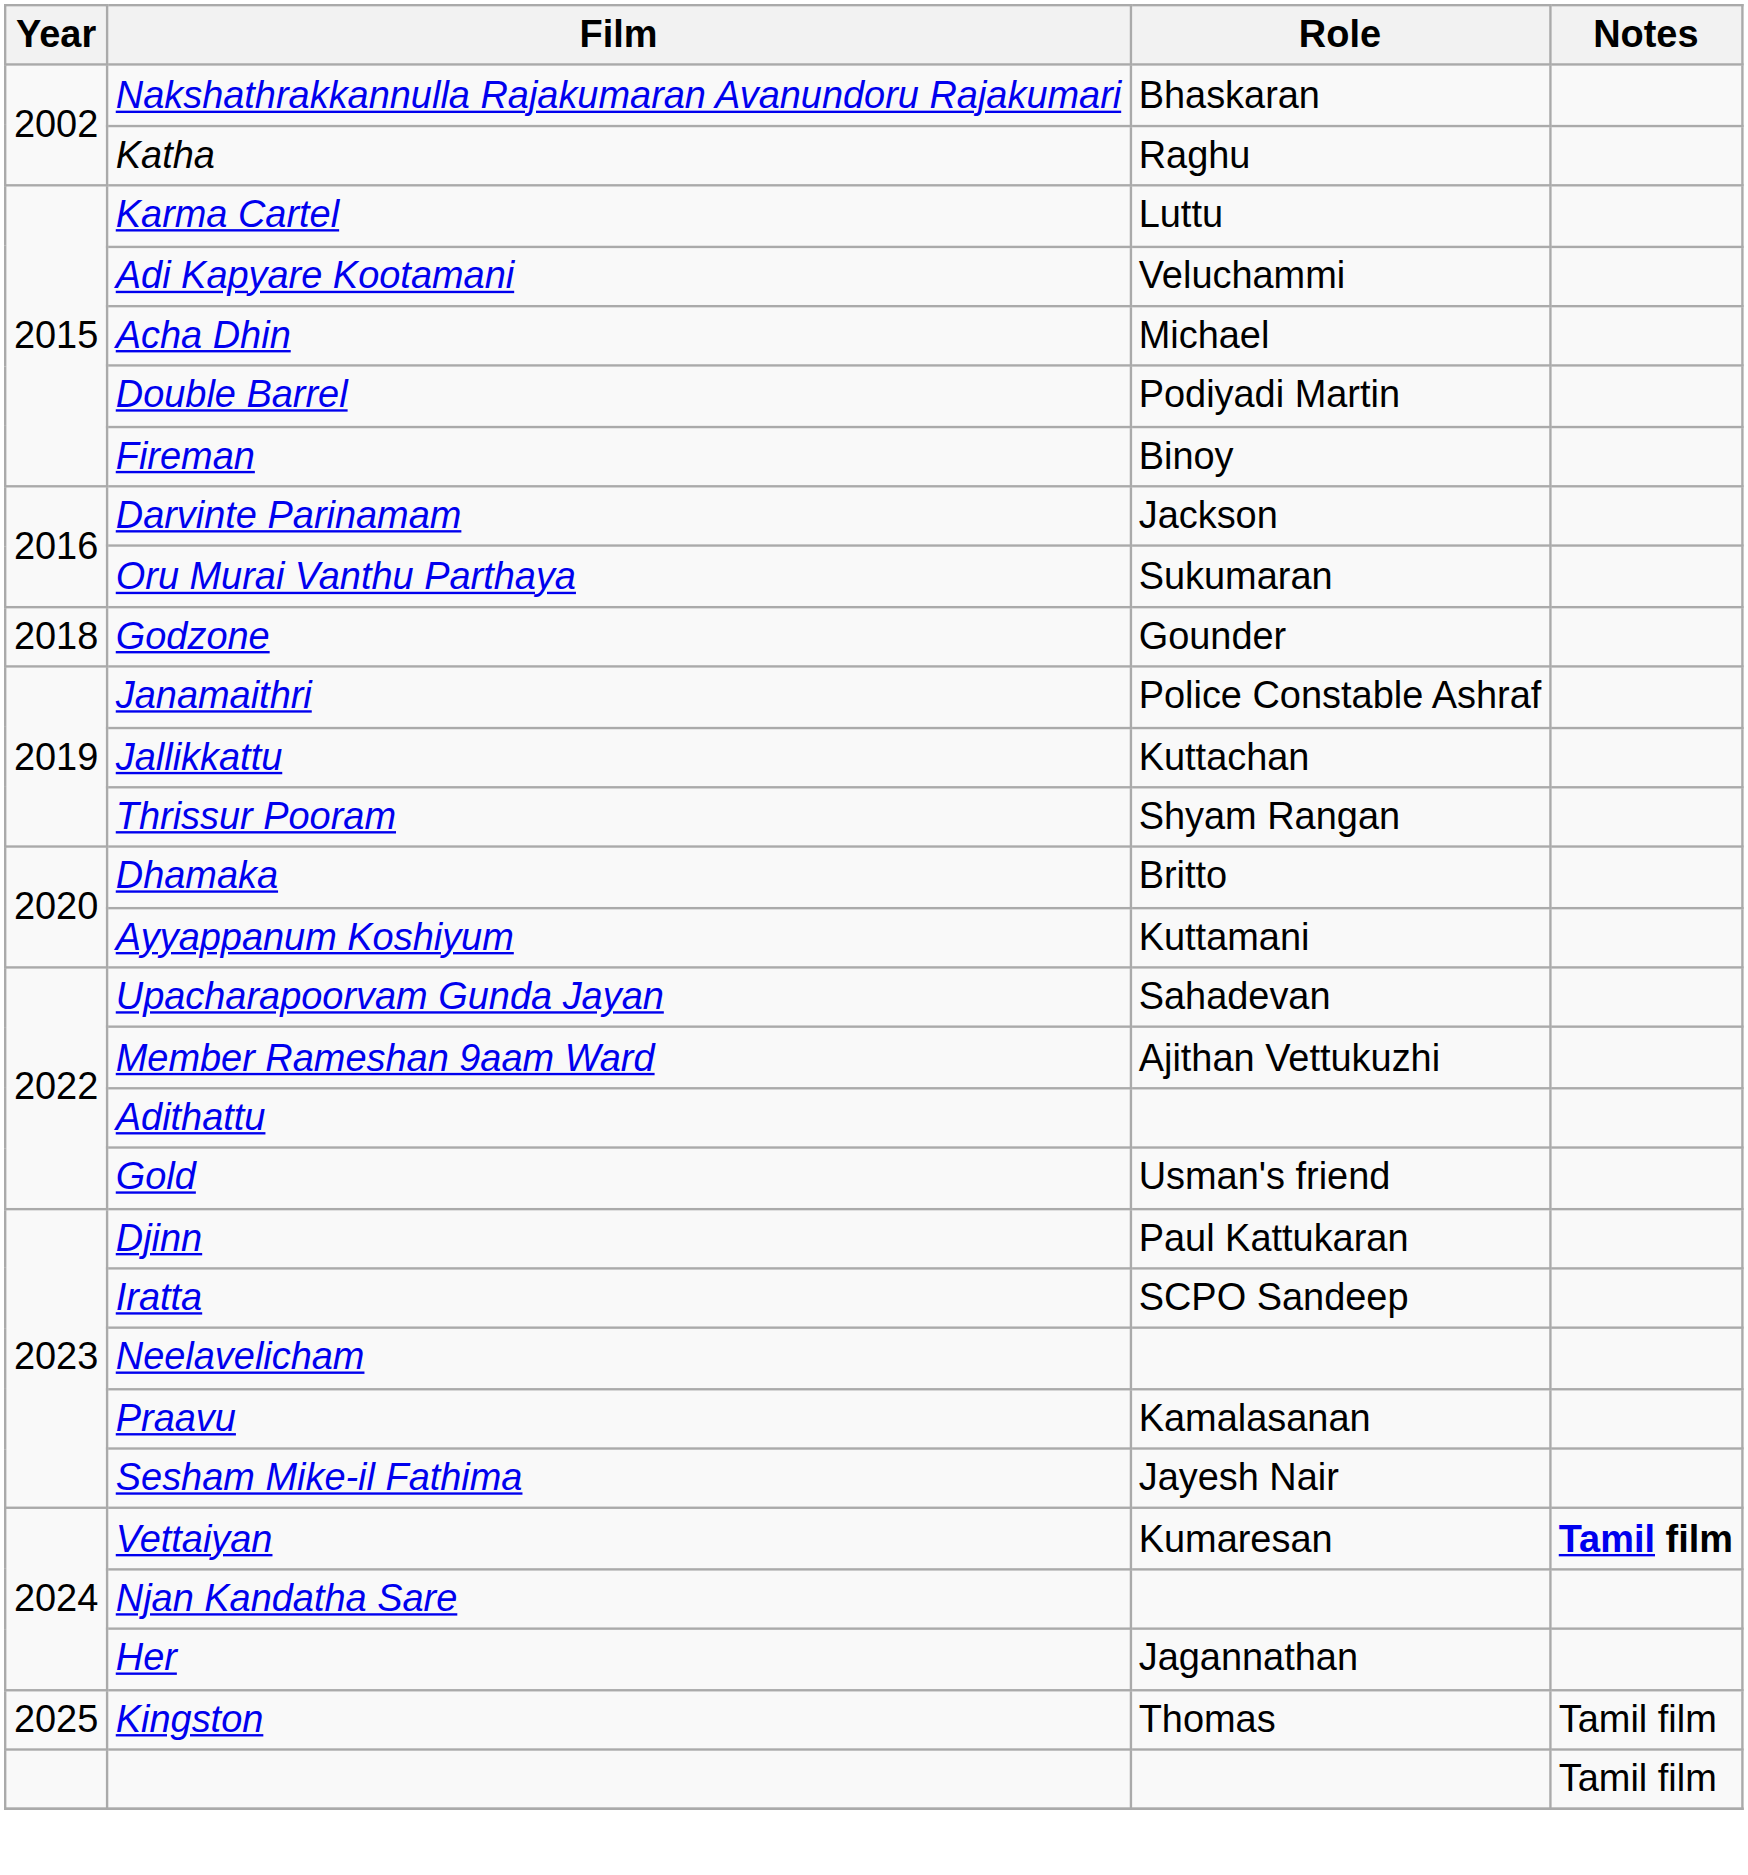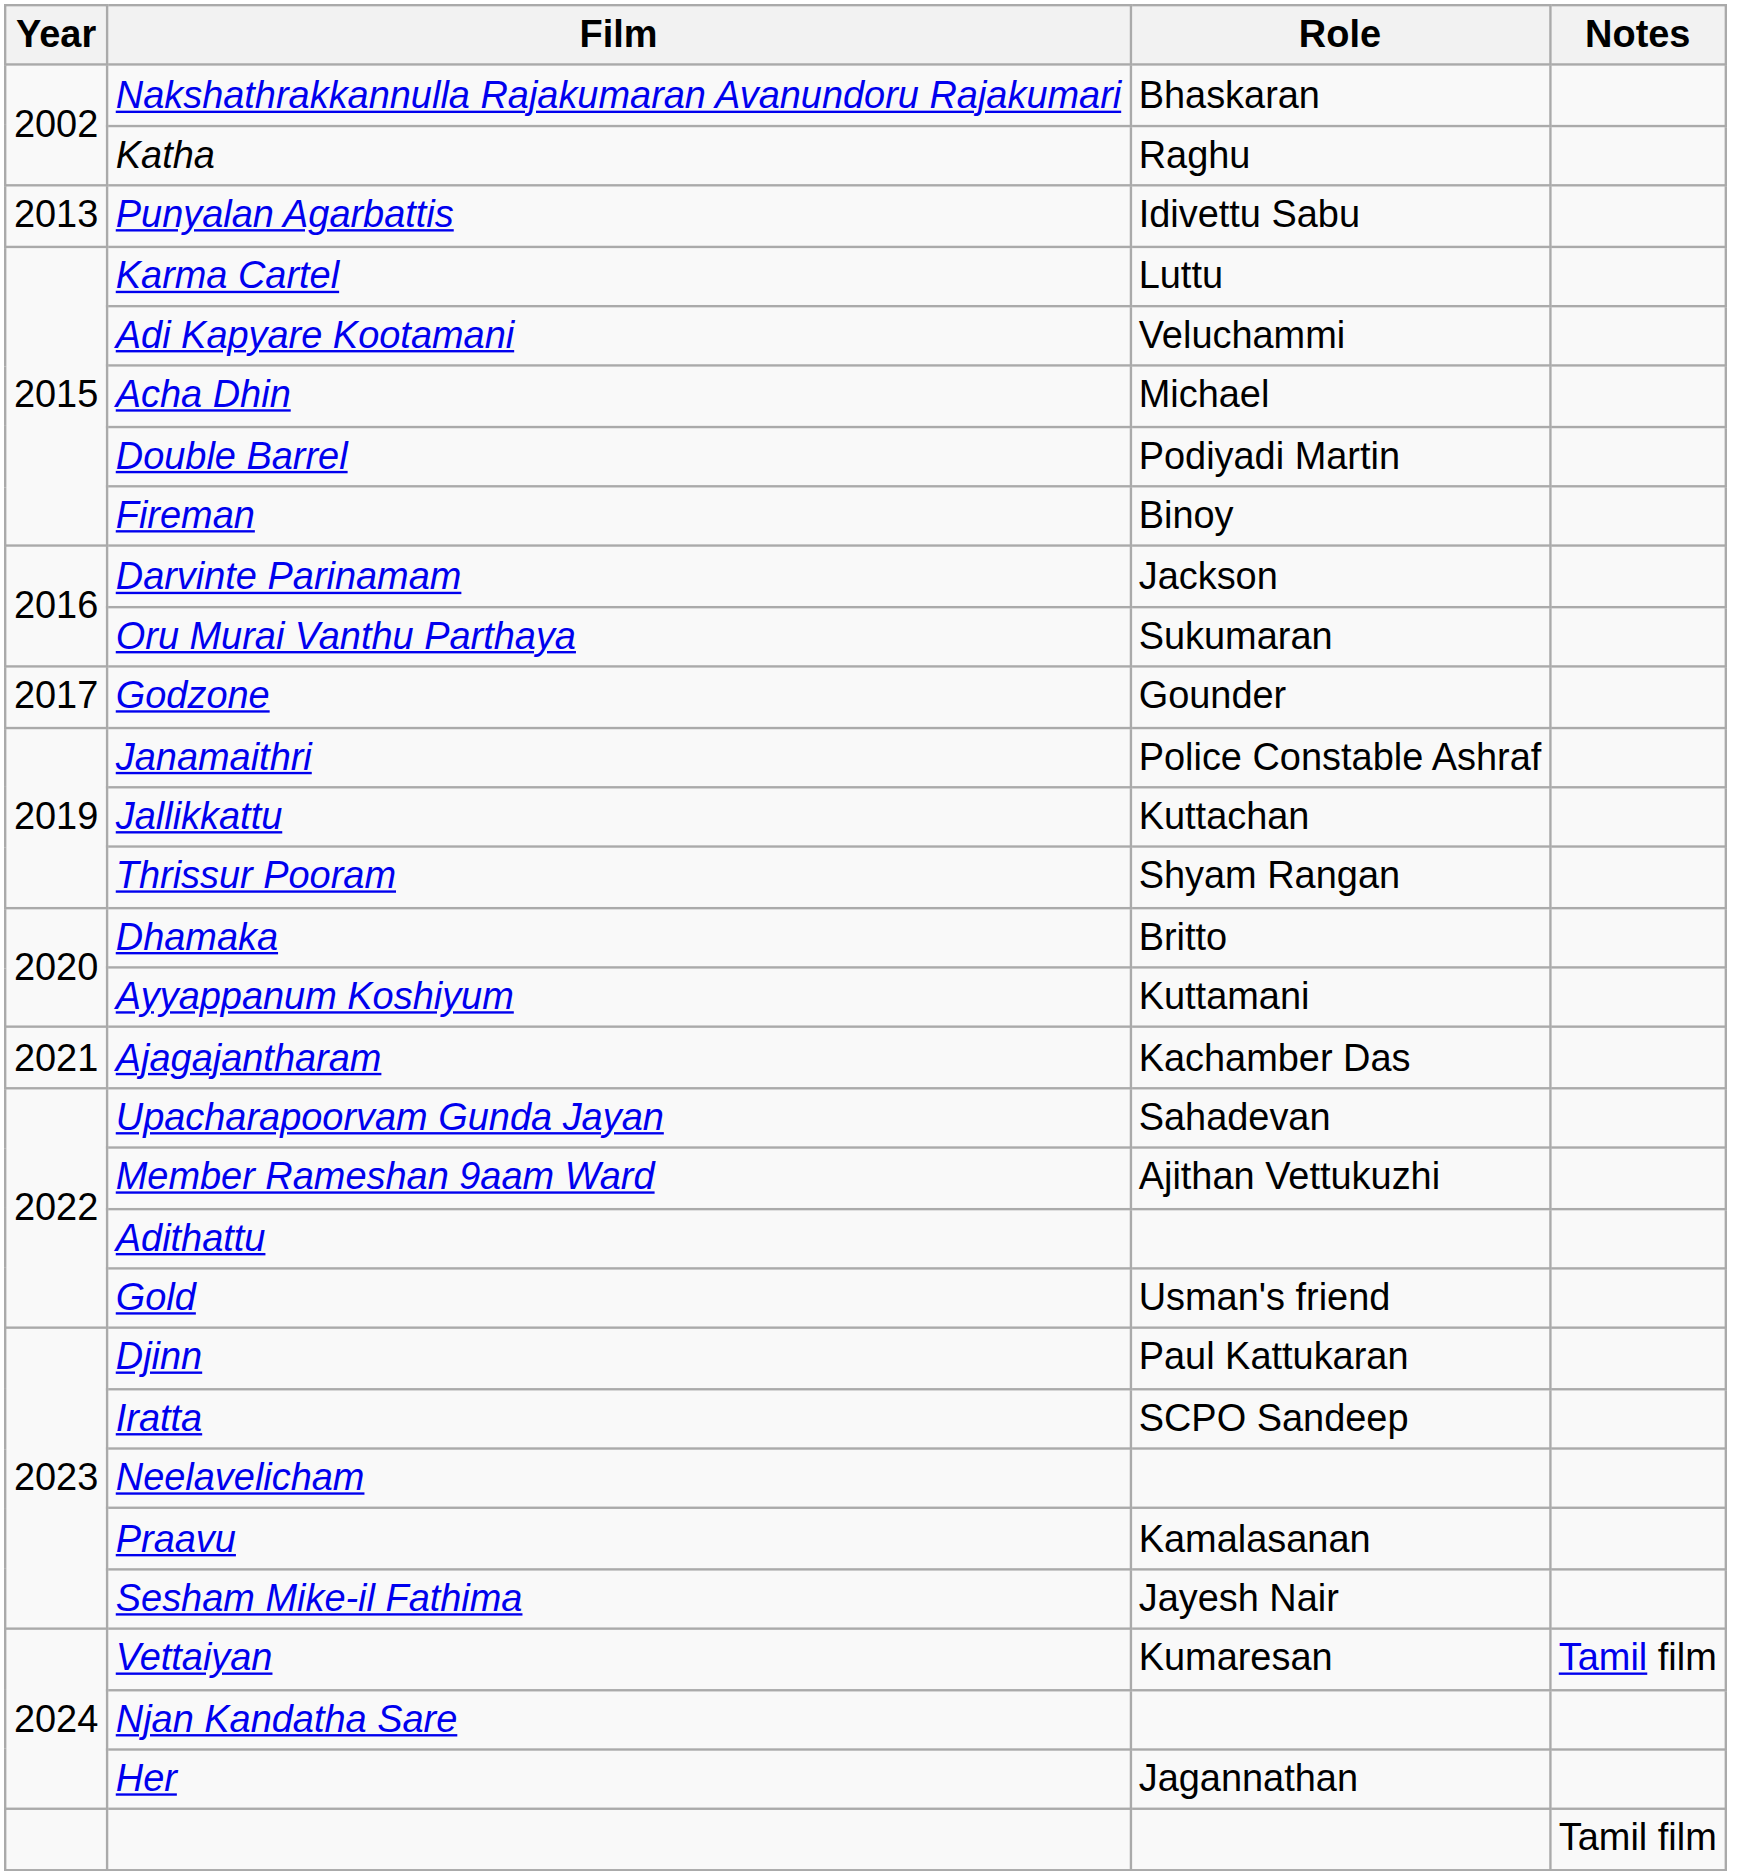+ row: 2013 | Punyalan Agarbattis | Idivettu Sabu
Godzone | Year: 2018 -> 2017
+ row: 2021 | Ajagajantharam | Kachamber Das
Vettaiyan | Notes: bold -> normal
- row: 2025 | Kingston | Thomas | Tamil film
